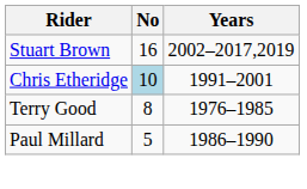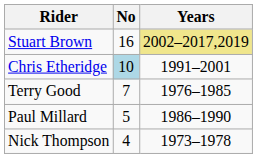Stuart Brown | Years: no background -> khaki background
Terry Good | No: 8 -> 7
+ row: Nick Thompson | 4 | 1973–1978
